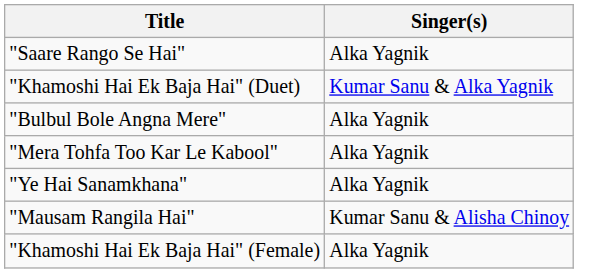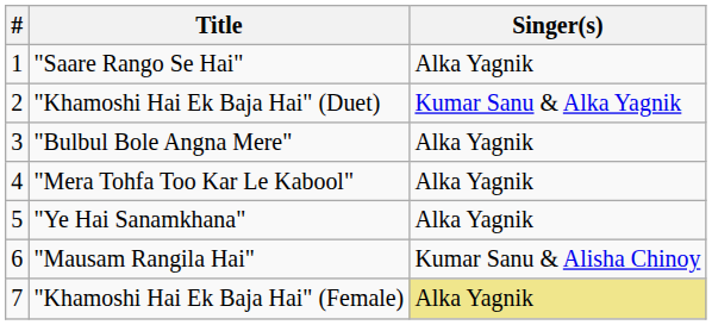+ column: # | 1 | 2 | 3 | 4 | 5 | 6 | 7
"Khamoshi Hai Ek Baja Hai" (Female) | Singer(s): no background -> khaki background
